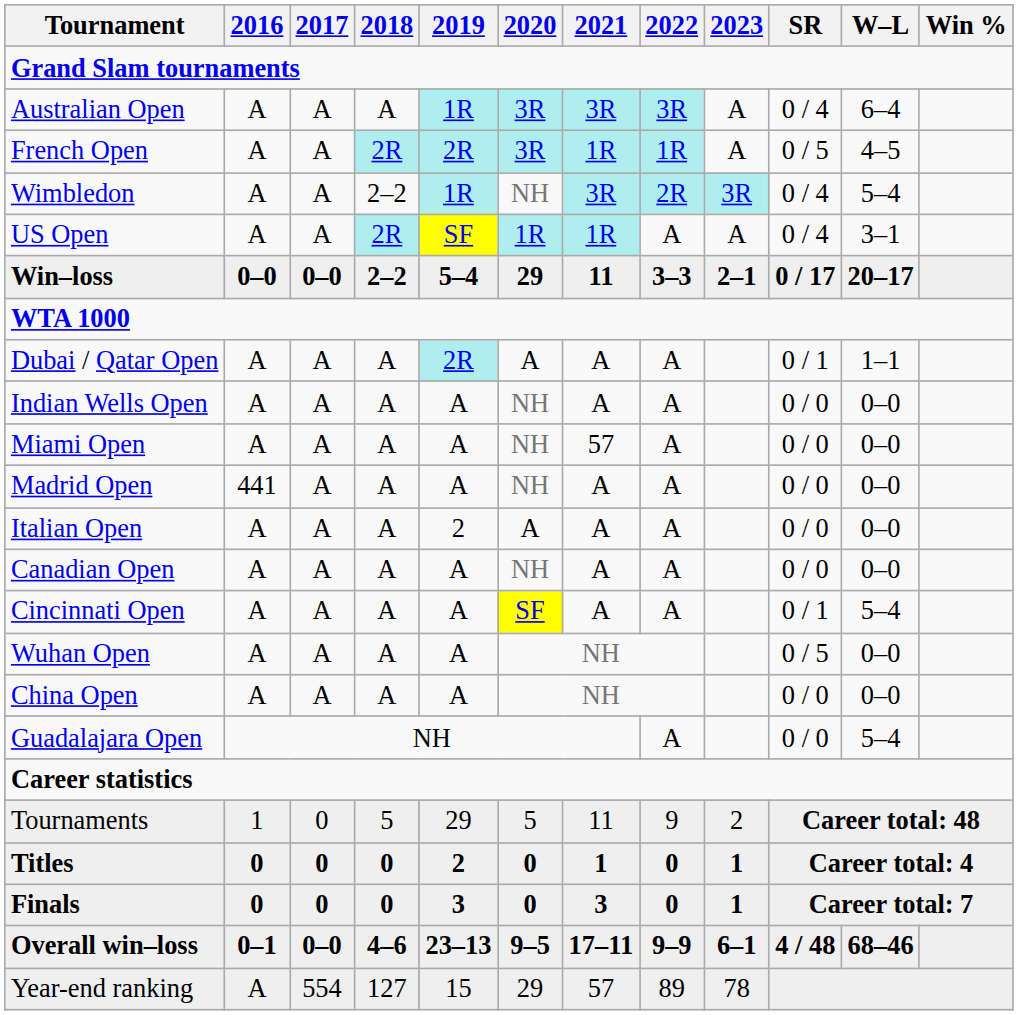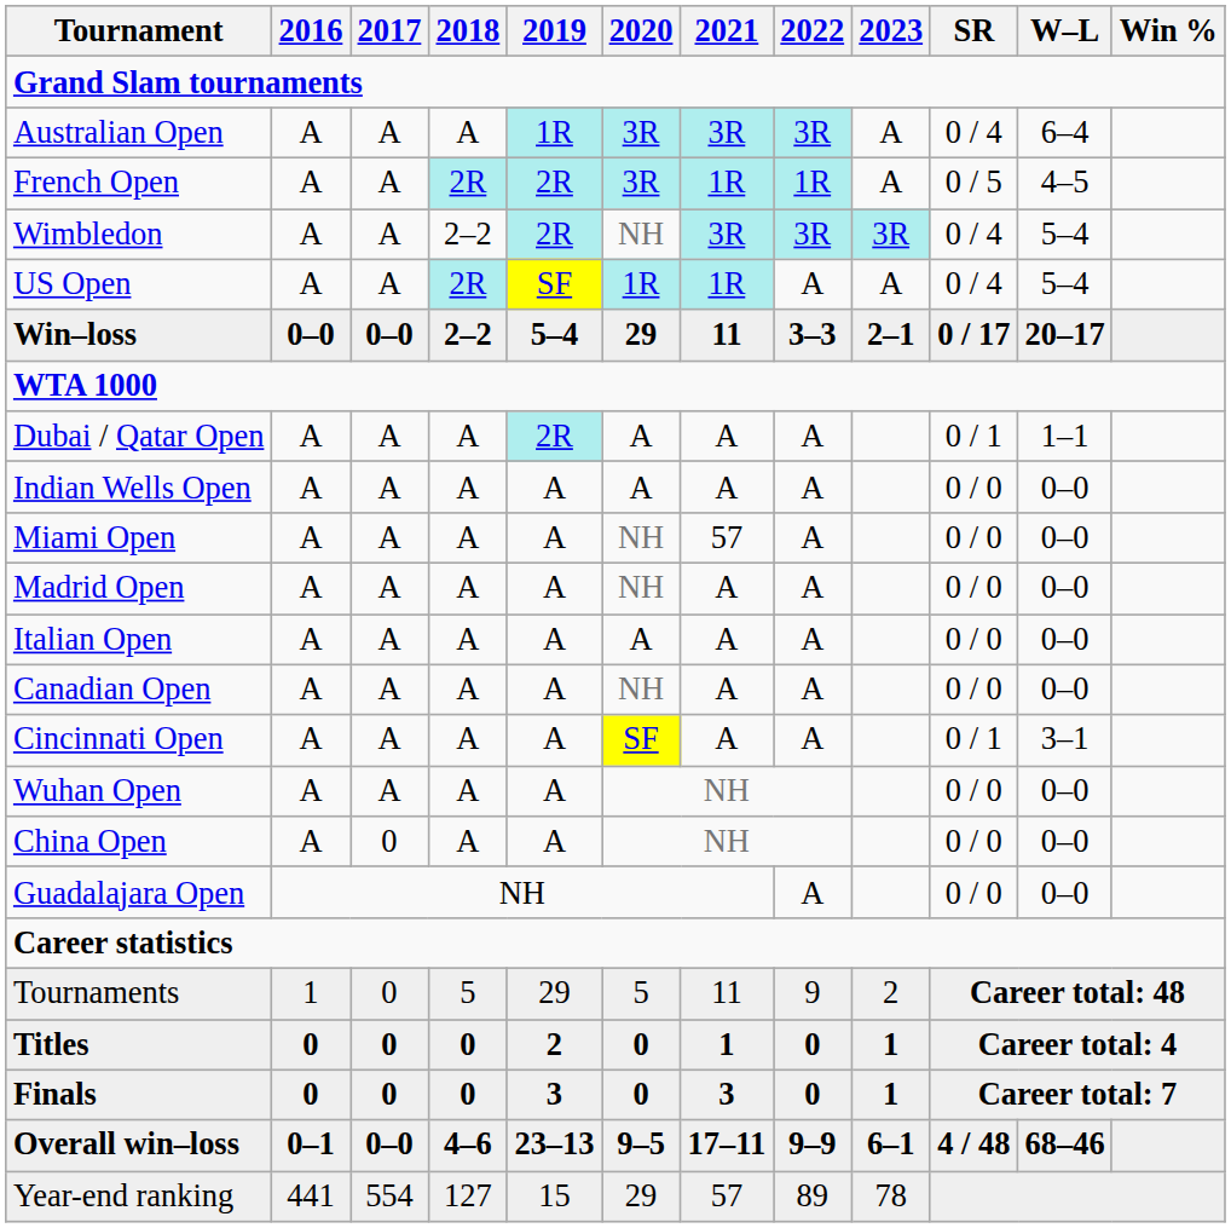Wimbledon | 2019: 1R -> 2R
Wimbledon | 2022: 2R -> 3R
US Open | W–L: 3–1 -> 5–4
Indian Wells Open | 2020: NH -> A
Madrid Open | 2016: 441 -> A
Italian Open | 2019: 2 -> A
Cincinnati Open | W–L: 5–4 -> 3–1
Wuhan Open | SR: 0 / 5 -> 0 / 0
China Open | 2017: A -> 0
Guadalajara Open | W–L: 5–4 -> 0–0
Year-end ranking | 2016: A -> 441
